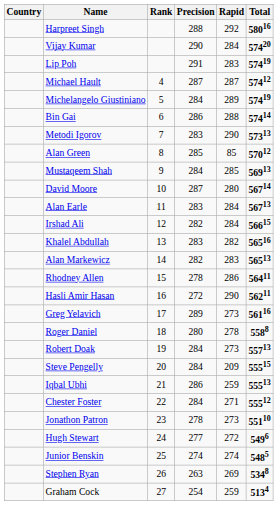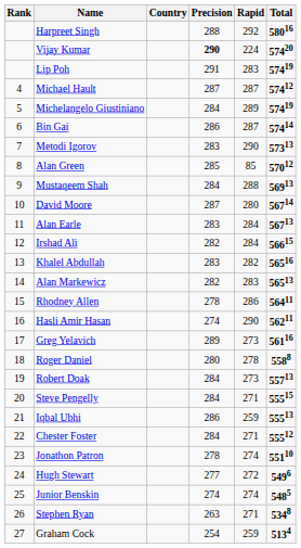columns swapped: Rank <-> Country
Vijay Kumar | Precision: normal -> bold
Vijay Kumar | Rapid: 284 -> 224
Bin Gai | Rapid: 288 -> 287
Mustaqeem Shah | Rapid: 285 -> 288
Hasli Amir Hasan | Precision: 272 -> 274
Steve Pengelly | Rapid: 209 -> 271
Jonathon Patron | Rapid: 273 -> 274
Stephen Ryan | Rapid: 269 -> 271
